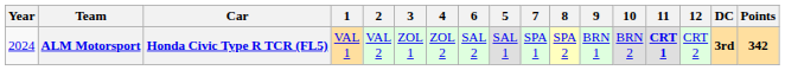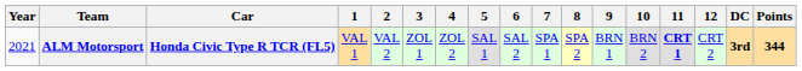columns swapped: 5 <-> 6
ALM Motorsport | Year: 2024 -> 2021
ALM Motorsport | Points: 342 -> 344
